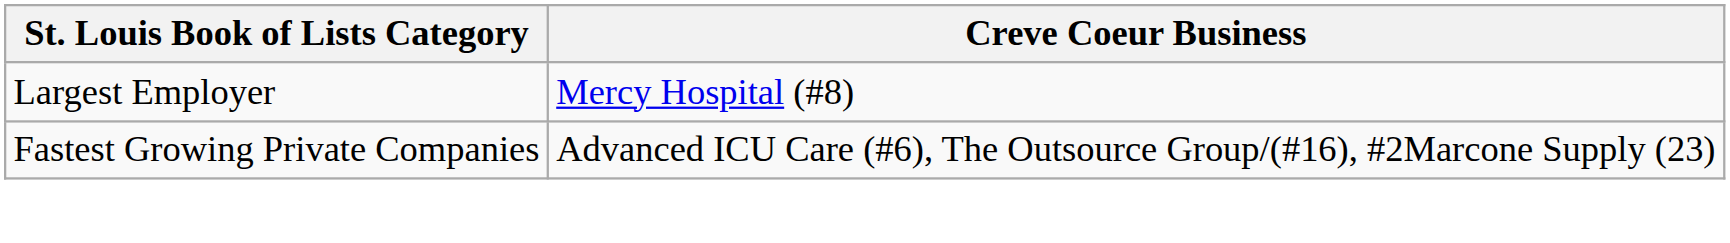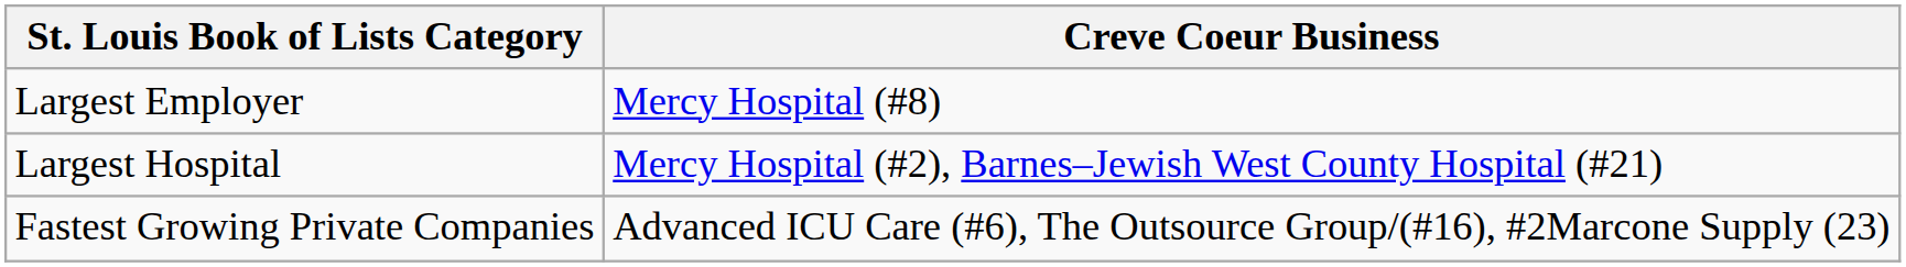+ row: Largest Hospital | Mercy Hospital (#2), Barnes–Jewish West County Hospital (#21)
